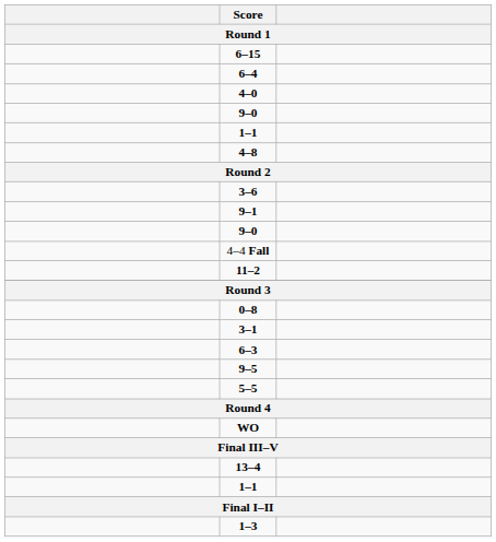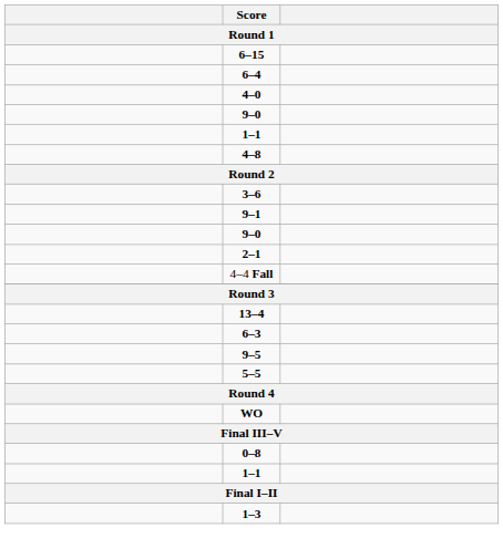+ row: 2–1
- row: 11–2
rows swapped: 0–8 <-> 13–4
- row: 3–1
